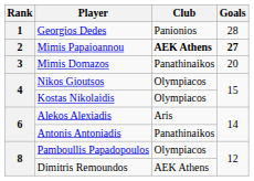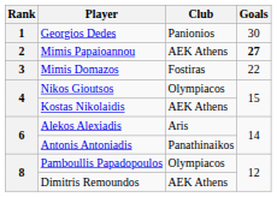Georgios Dedes | Goals: 28 -> 30
Mimis Papaioannou | Club: bold -> normal
Mimis Domazos | Club: Panathinaikos -> Fostiras
Mimis Domazos | Goals: 20 -> 22
Kostas Nikolaidis | Club: Olympiacos -> AEK Athens
